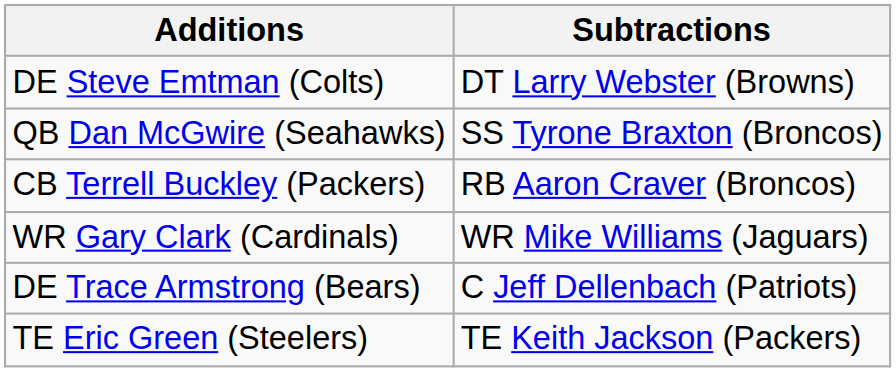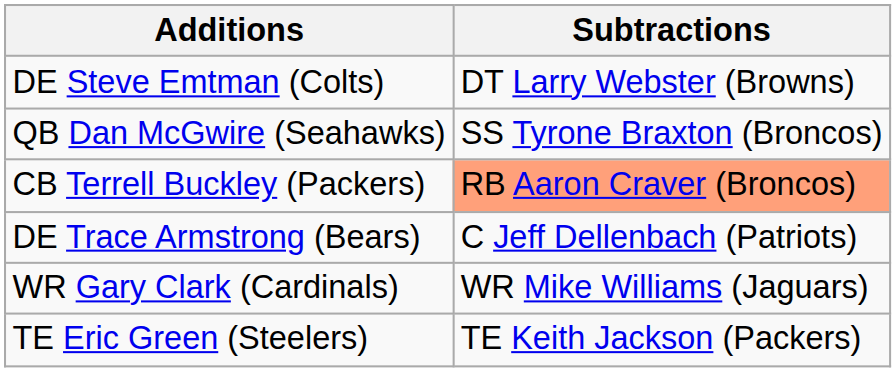CB Terrell Buckley (Packers) | Subtractions: no background -> lightsalmon background
rows swapped: DE Trace Armstrong (Bears) <-> WR Gary Clark (Cardinals)
